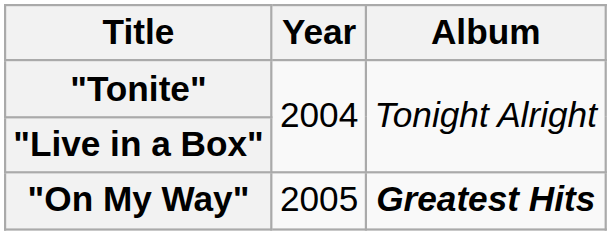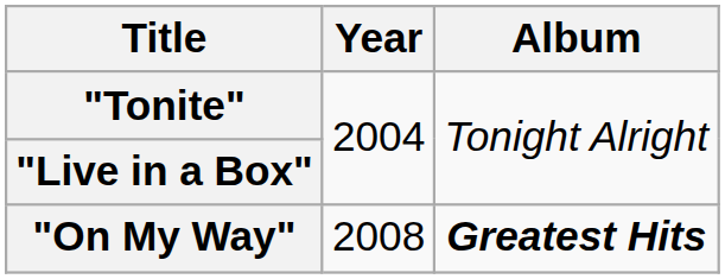"On My Way" | Year: 2005 -> 2008
